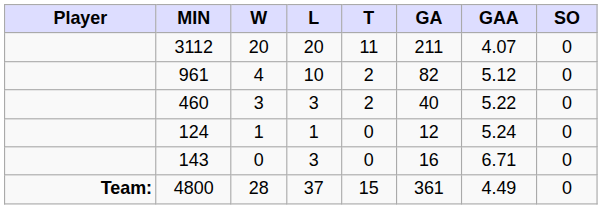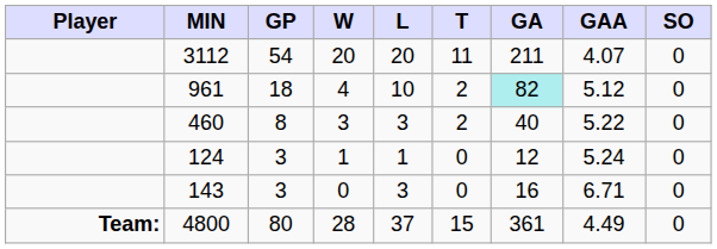+ column: GP | 54 | 18 | 8 | 3 | 3 | 80
961 | GA: no background -> paleturquoise background
